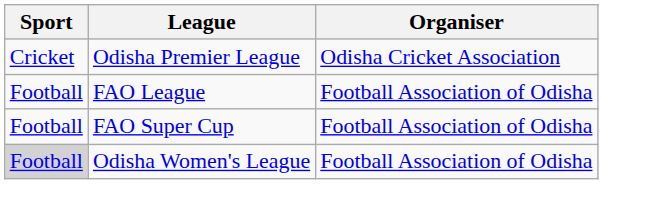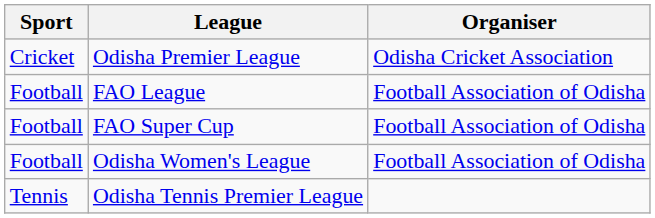Odisha Women's League | Sport: lightgrey background -> no background
+ row: Tennis | Odisha Tennis Premier League
